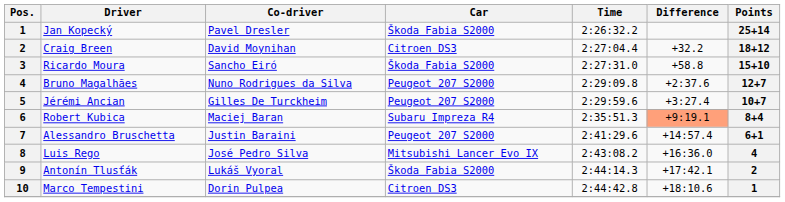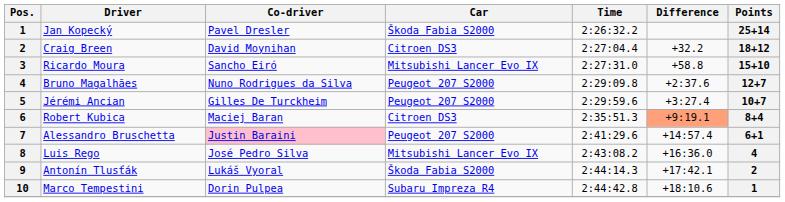Ricardo Moura | Car: Škoda Fabia S2000 -> Mitsubishi Lancer Evo IX
Robert Kubica | Car: Subaru Impreza R4 -> Citroen DS3
Alessandro Bruschetta | Co-driver: no background -> pink background
Marco Tempestini | Car: Citroen DS3 -> Subaru Impreza R4
